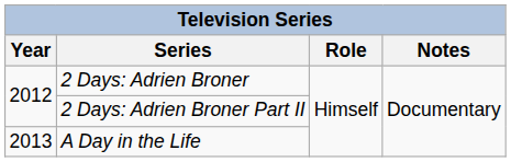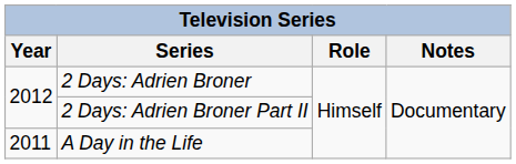A Day in the Life | Year: 2013 -> 2011
